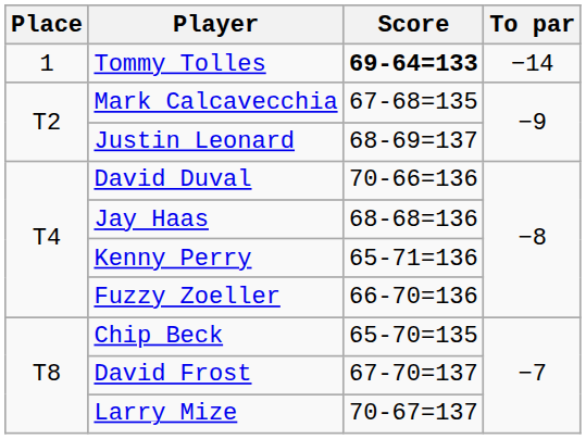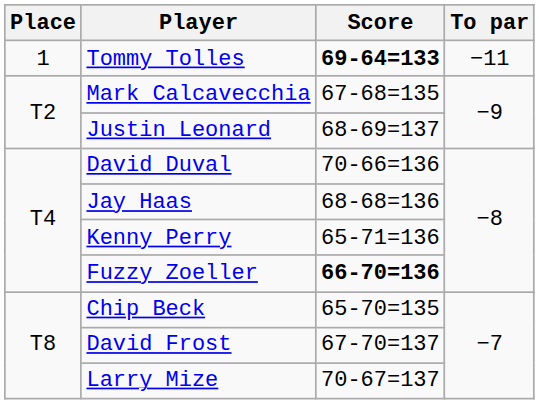Tommy Tolles | To par: −14 -> −11
Fuzzy Zoeller | Score: normal -> bold
